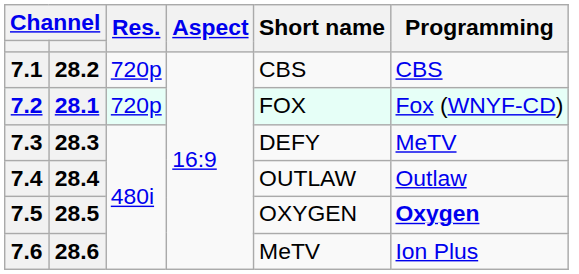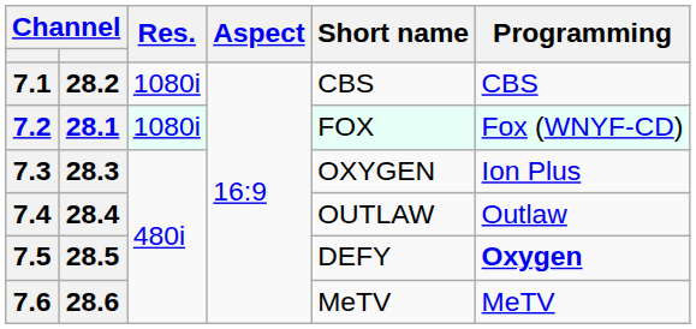7.1 | Res.: 720p -> 1080i
7.2 | Res.: 720p -> 1080i
7.3 | Short name: DEFY -> OXYGEN
7.3 | Programming: MeTV -> Ion Plus
7.5 | Short name: OXYGEN -> DEFY
7.6 | Programming: Ion Plus -> MeTV
